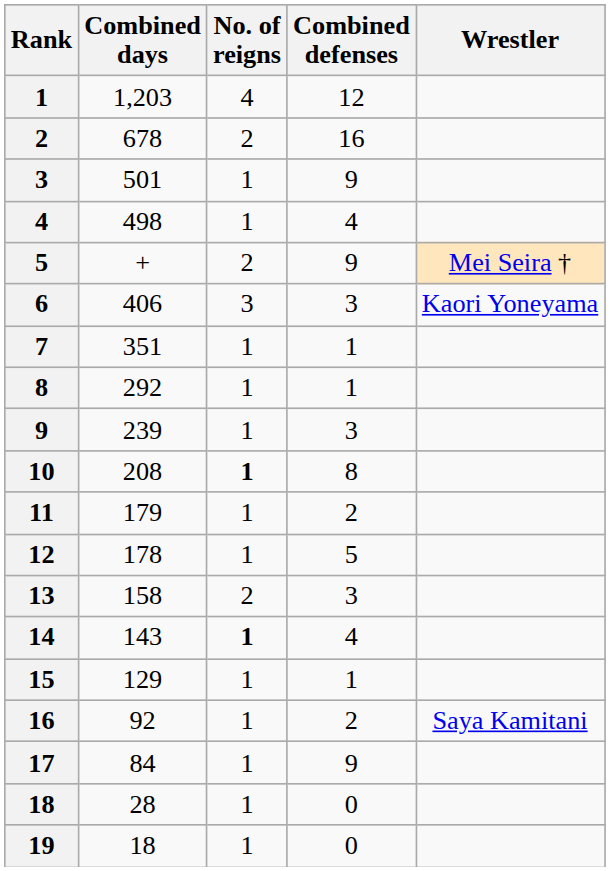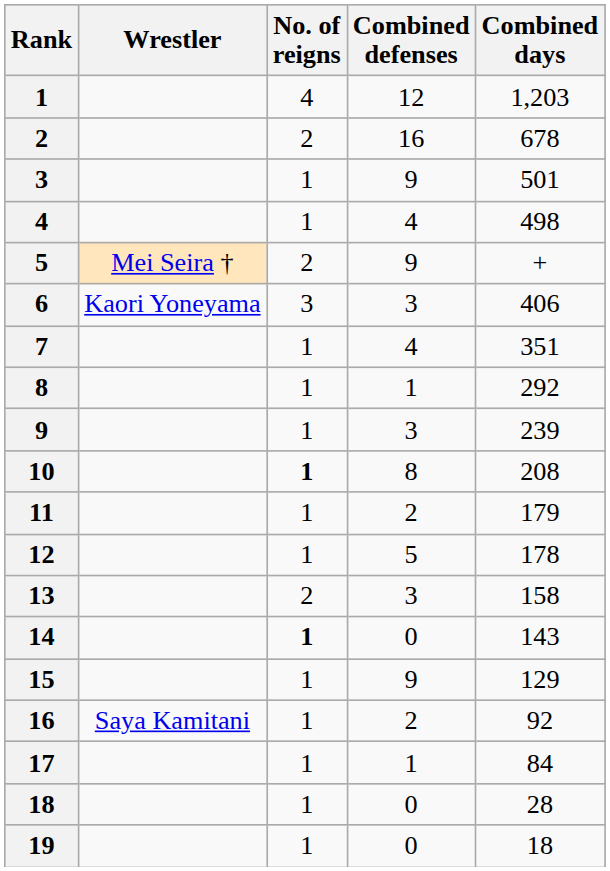columns swapped: Wrestler <-> Combined days
7 | Combined defenses: 1 -> 4
14 | Combined defenses: 4 -> 0
15 | Combined defenses: 1 -> 9
17 | Combined defenses: 9 -> 1
